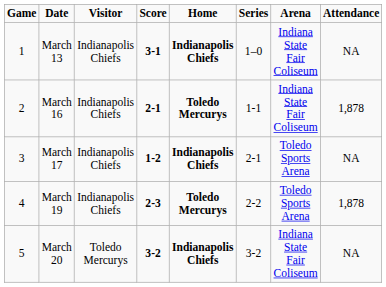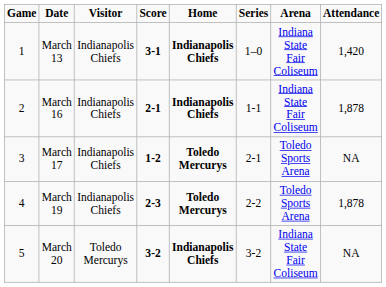March 13 | Attendance: NA -> 1,420
March 16 | Home: Toledo Mercurys -> Indianapolis Chiefs
March 17 | Home: Indianapolis Chiefs -> Toledo Mercurys
